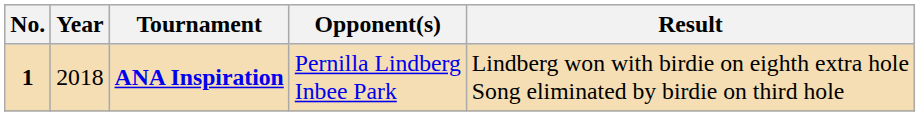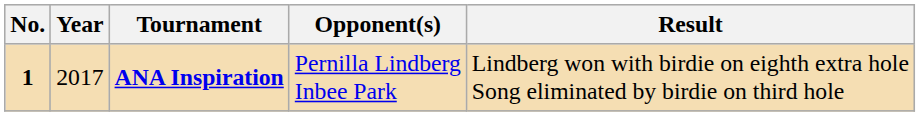ANA Inspiration | Year: 2018 -> 2017
